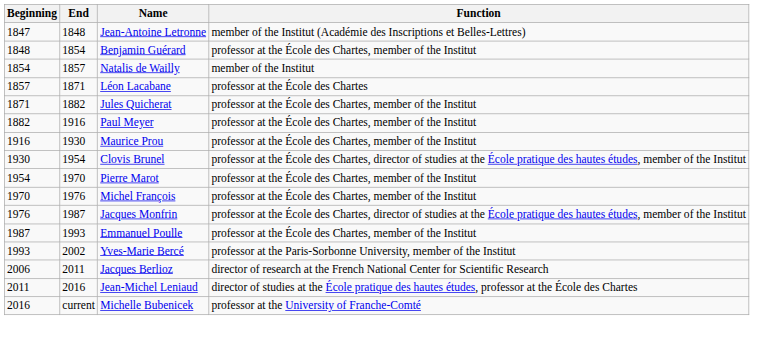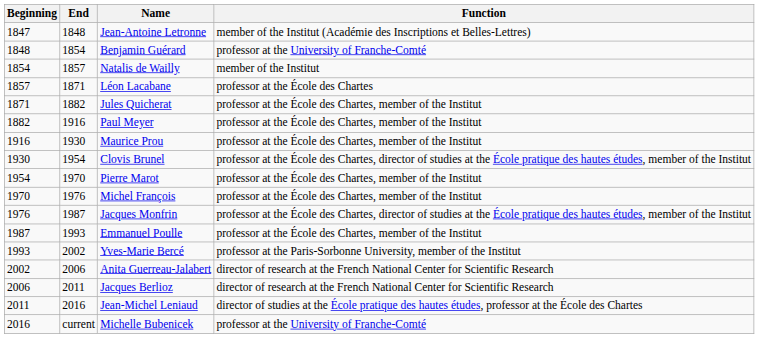Benjamin Guérard | Function: professor at the École des Chartes, member of the Institut -> professor at the University of Franche-Comté
+ row: 2002 | 2006 | Anita Guerreau-Jalabert | director of research at the French National Center for Scientific Research
